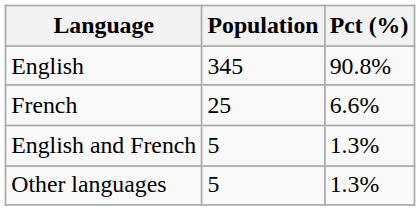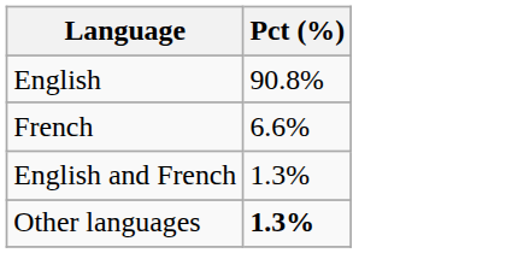- column: Population | 345 | 25 | 5 | 5
Other languages | Pct (%): normal -> bold
